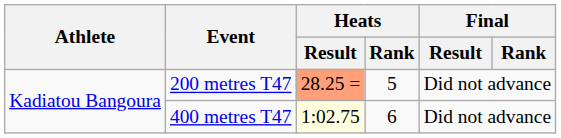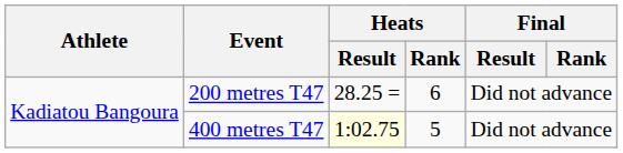200 metres T47 | Heats / Result: lightsalmon background -> no background
200 metres T47 | Heats / Rank: 5 -> 6
400 metres T47 | Heats / Rank: 6 -> 5
